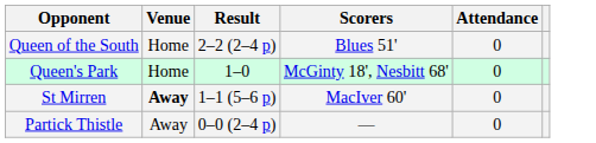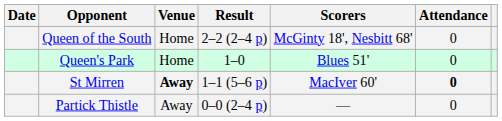+ column: Date
Queen of the South | Scorers: Blues 51' -> McGinty 18', Nesbitt 68'
Queen's Park | Scorers: McGinty 18', Nesbitt 68' -> Blues 51'
St Mirren | Attendance: normal -> bold
